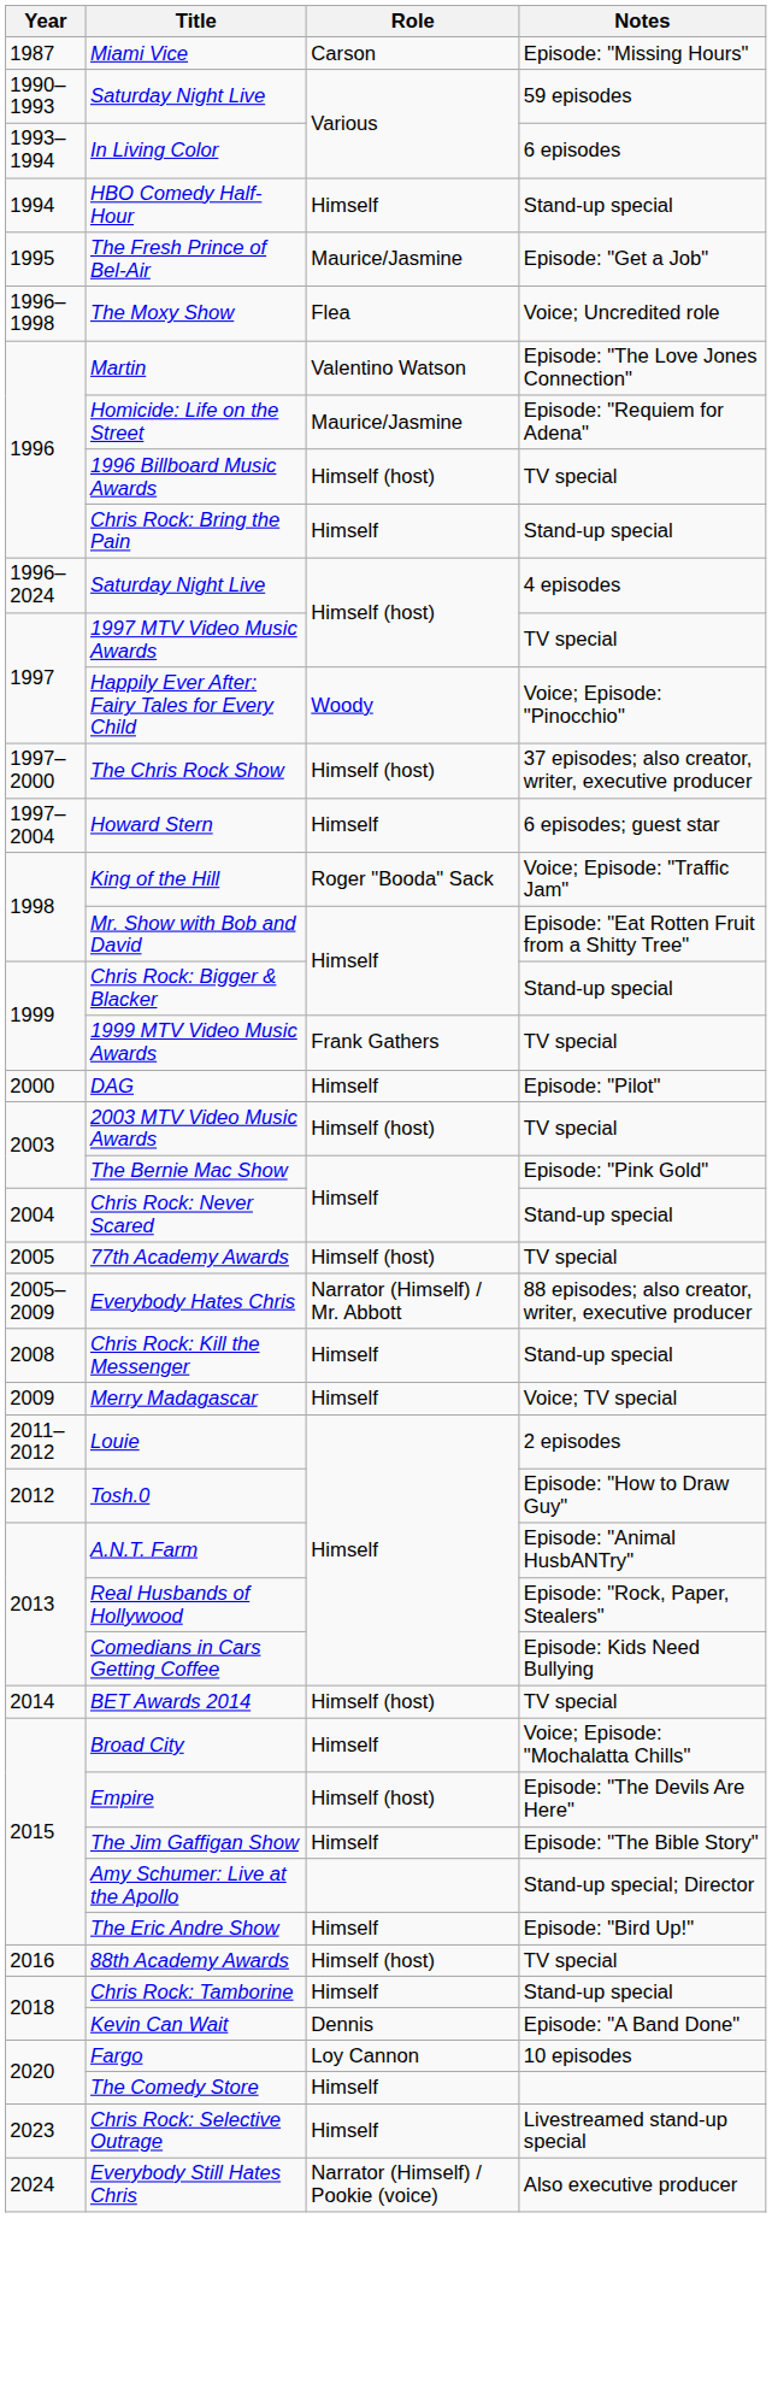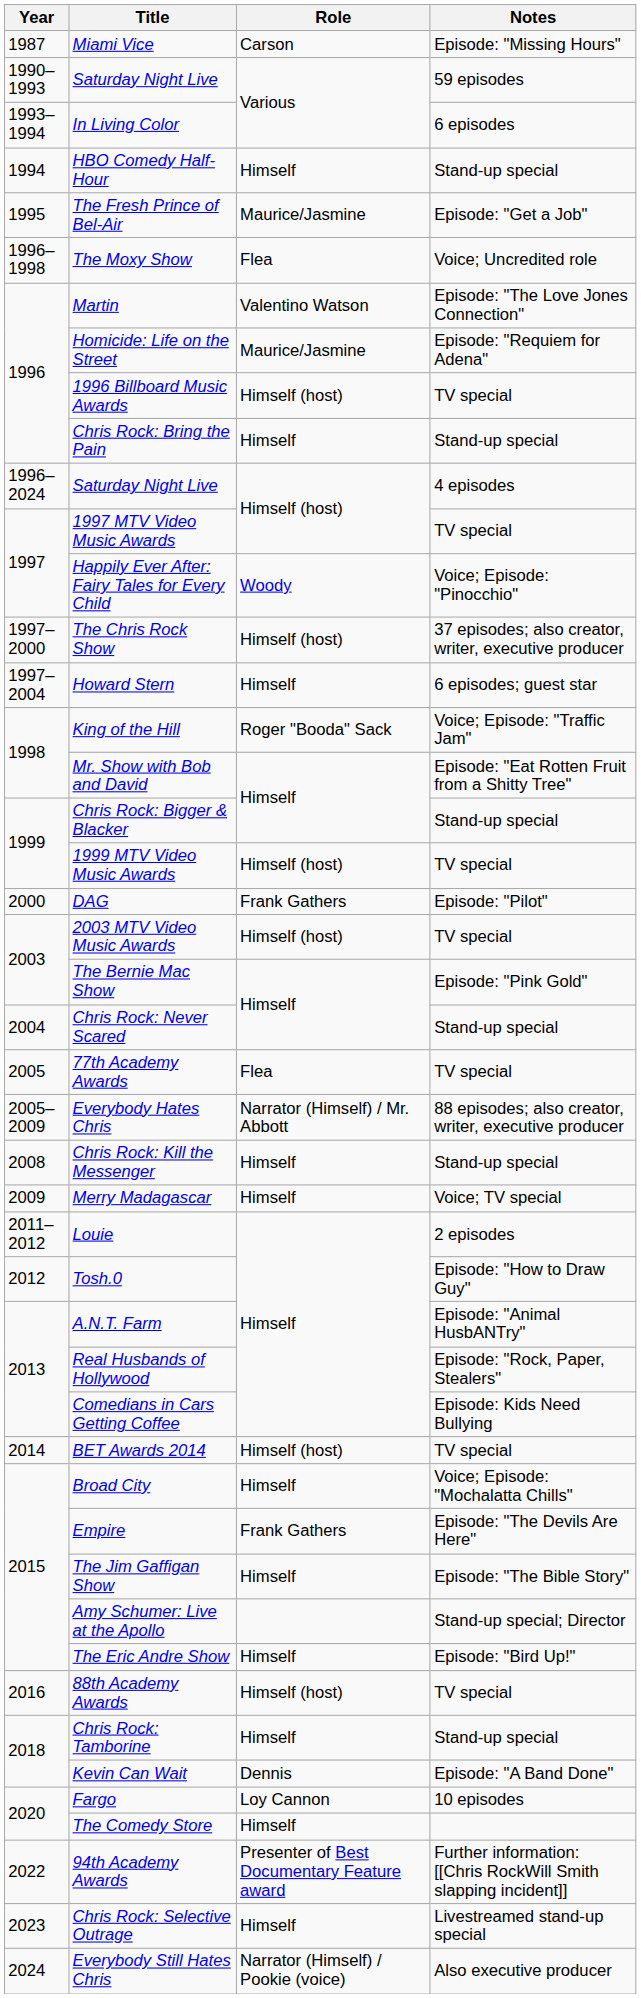1999 MTV Video Music Awards | Role: Frank Gathers -> Himself (host)
DAG | Role: Himself -> Frank Gathers
77th Academy Awards | Role: Himself (host) -> Flea
Empire | Role: Himself (host) -> Frank Gathers
+ row: 2022 | 94th Academy Awards | Presenter of Best Documentary Feature award | Further information: [[Chris RockWill Smith slapping incident]]
